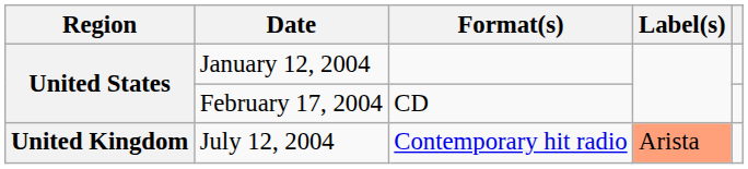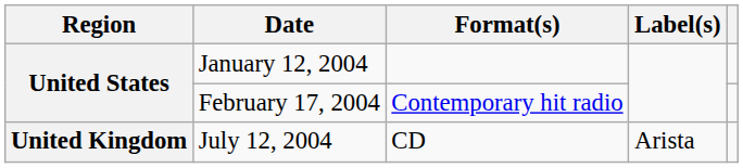February 17, 2004 | Format(s): CD -> Contemporary hit radio
July 12, 2004 | Format(s): Contemporary hit radio -> CD
July 12, 2004 | Label(s): lightsalmon background -> no background
